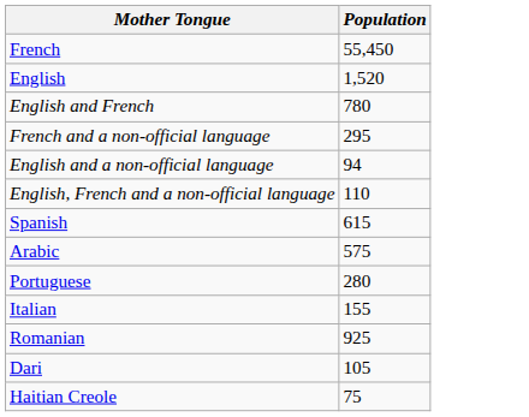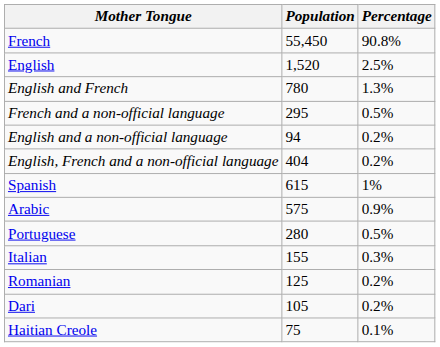+ column: Percentage | 90.8% | 2.5% | 1.3% | 0.5% | 0.2% | 0.2% | 1% | 0.9% | 0.5% | 0.3% | 0.2% | 0.2% | 0.1%
English, French and a non-official language | Population: 110 -> 404
Romanian | Population: 925 -> 125
